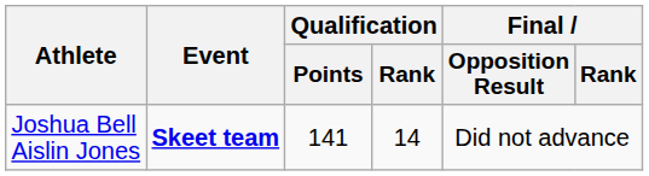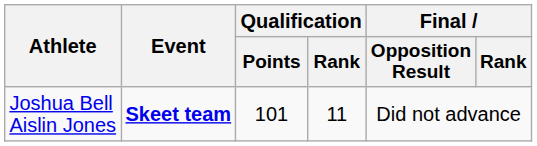Joshua Bell Aislin Jones | Qualification / Points: 141 -> 101
Joshua Bell Aislin Jones | Qualification / Rank: 14 -> 11
